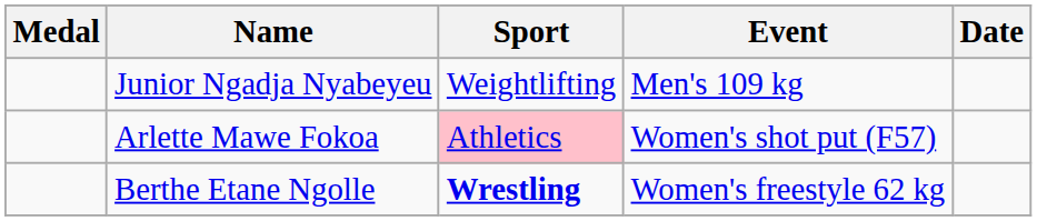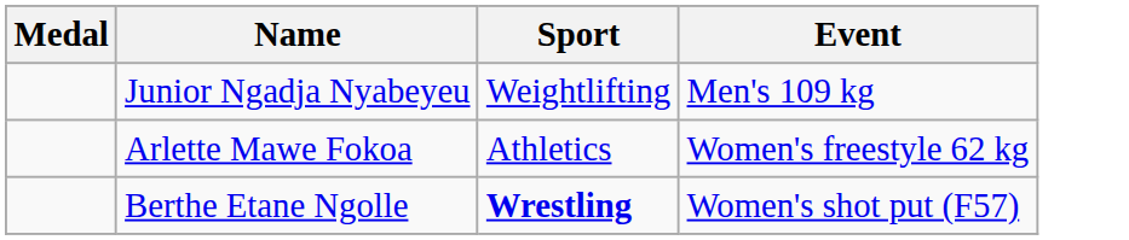- column: Date
Arlette Mawe Fokoa | Sport: pink background -> no background
Arlette Mawe Fokoa | Event: Women's shot put (F57) -> Women's freestyle 62 kg
Berthe Etane Ngolle | Event: Women's freestyle 62 kg -> Women's shot put (F57)
